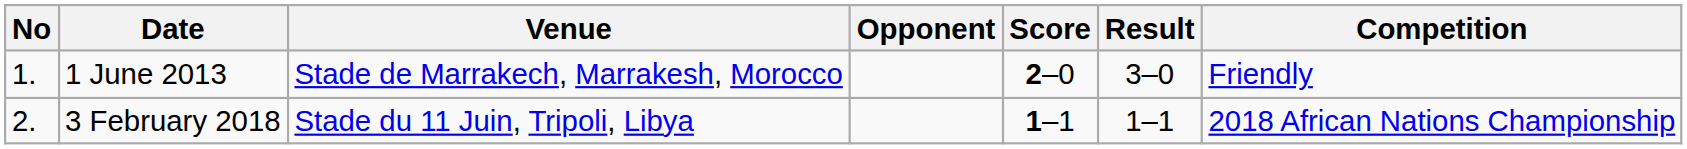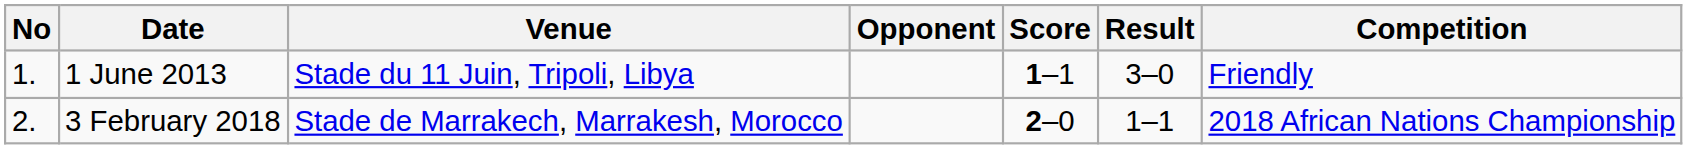1 June 2013 | Venue: Stade de Marrakech, Marrakesh, Morocco -> Stade du 11 Juin, Tripoli, Libya
1 June 2013 | Score: 2–0 -> 1–1
3 February 2018 | Venue: Stade du 11 Juin, Tripoli, Libya -> Stade de Marrakech, Marrakesh, Morocco
3 February 2018 | Score: 1–1 -> 2–0
